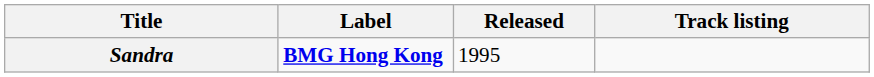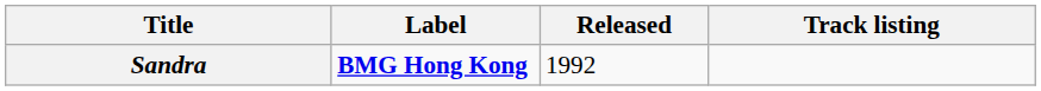Sandra | Released: 1995 -> 1992
